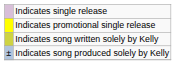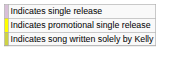- row: ± | Indicates song produced solely by Kelly
